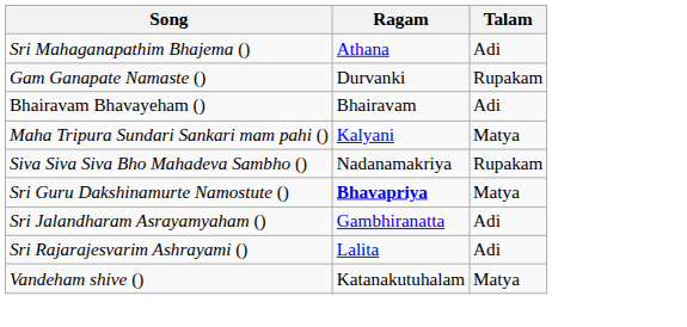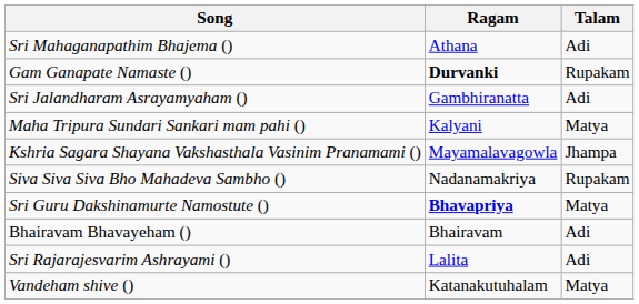Gam Ganapate Namaste () | Ragam: normal -> bold
rows swapped: Bhairavam Bhavayeham () <-> Sri Jalandharam Asrayamyaham ()
+ row: Kshria Sagara Shayana Vakshasthala Vasinim Pranamami () | Mayamalavagowla | Jhampa
